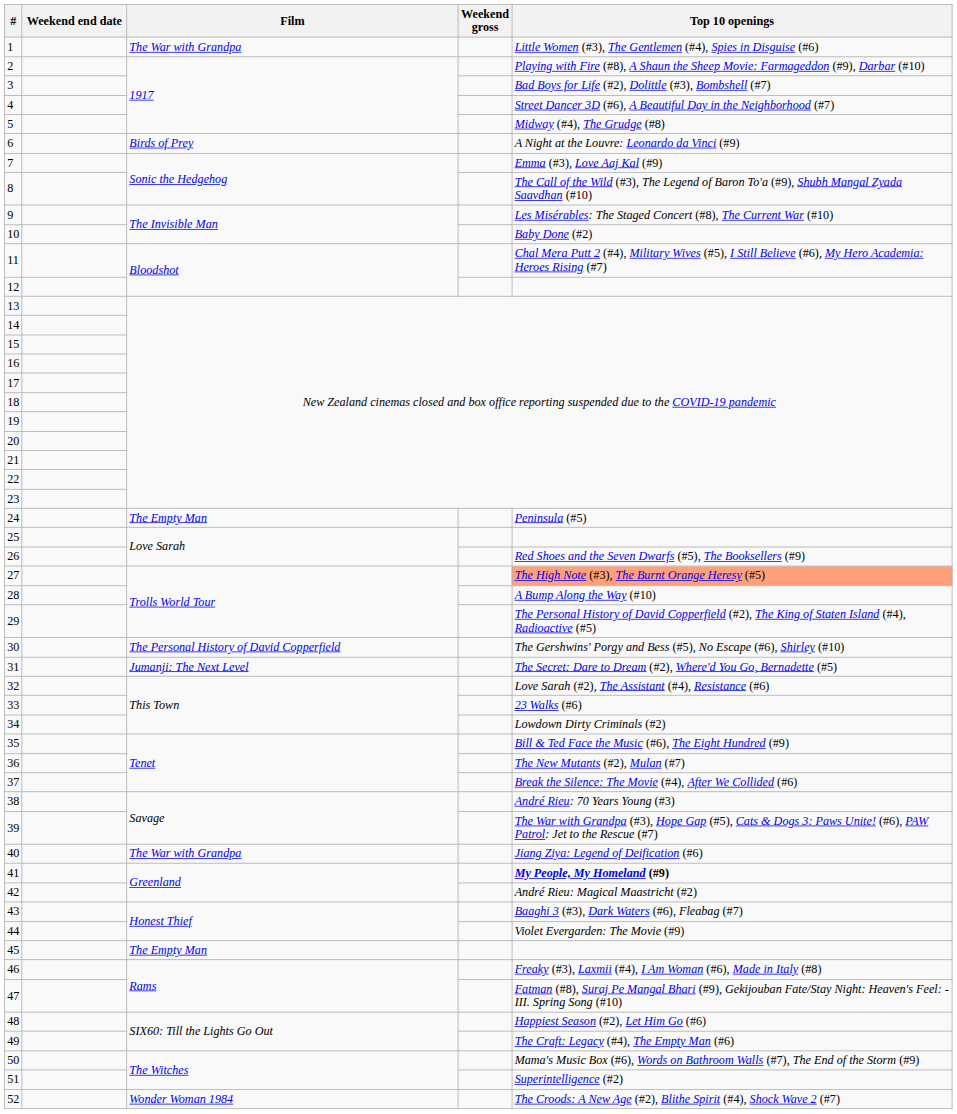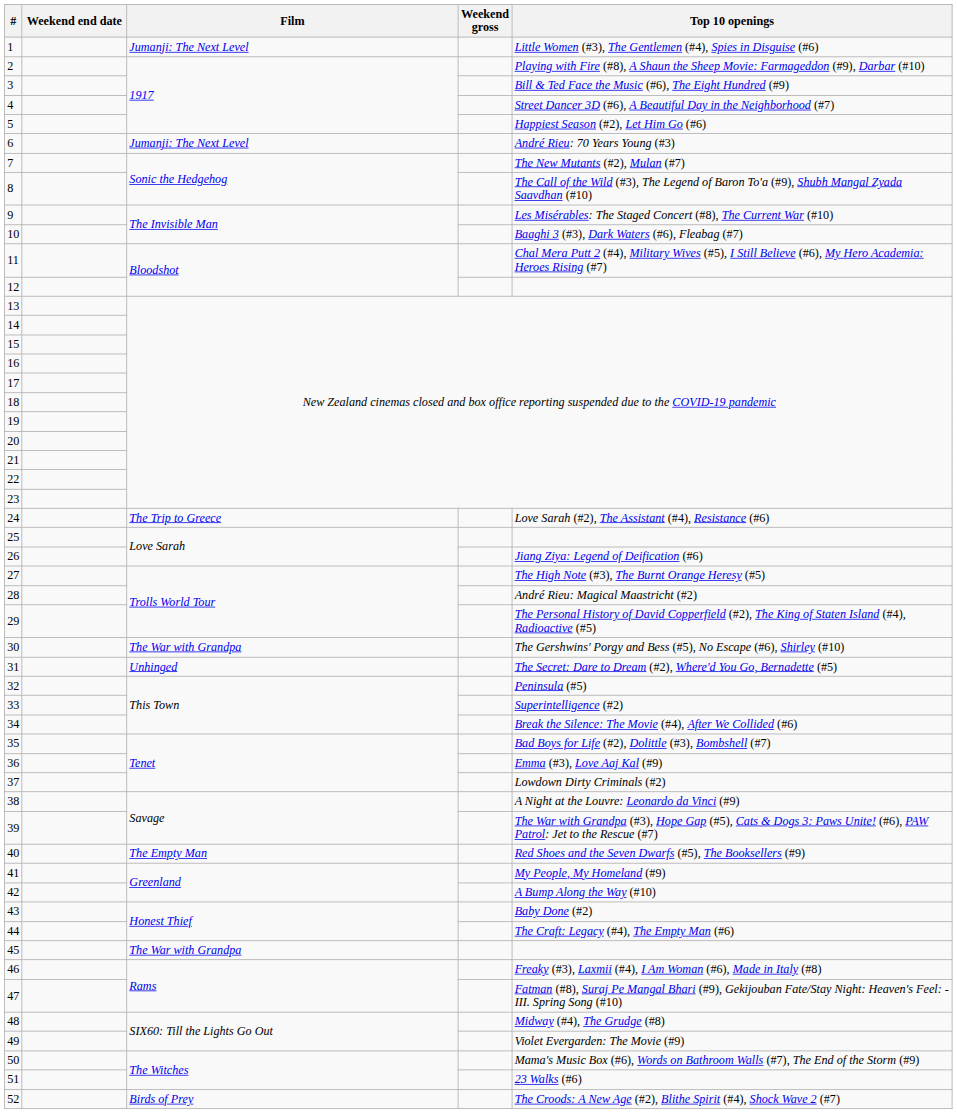1 | Film: The War with Grandpa -> Jumanji: The Next Level
3 | Top 10 openings: Bad Boys for Life (#2), Dolittle (#3), Bombshell (#7) -> Bill & Ted Face the Music (#6), The Eight Hundred (#9)
5 | Top 10 openings: Midway (#4), The Grudge (#8) -> Happiest Season (#2), Let Him Go (#6)
6 | Film: Birds of Prey -> Jumanji: The Next Level
6 | Top 10 openings: A Night at the Louvre: Leonardo da Vinci (#9) -> André Rieu: 70 Years Young (#3)
7 | Top 10 openings: Emma (#3), Love Aaj Kal (#9) -> The New Mutants (#2), Mulan (#7)
10 | Top 10 openings: Baby Done (#2) -> Baaghi 3 (#3), Dark Waters (#6), Fleabag (#7)
24 | Film: The Empty Man -> The Trip to Greece
24 | Top 10 openings: Peninsula (#5) -> Love Sarah (#2), The Assistant (#4), Resistance (#6)
26 | Top 10 openings: Red Shoes and the Seven Dwarfs (#5), The Booksellers (#9) -> Jiang Ziya: Legend of Deification (#6)
27 | Top 10 openings: lightsalmon background -> no background
28 | Top 10 openings: A Bump Along the Way (#10) -> André Rieu: Magical Maastricht (#2)
30 | Film: The Personal History of David Copperfield -> The War with Grandpa
31 | Film: Jumanji: The Next Level -> Unhinged
32 | Top 10 openings: Love Sarah (#2), The Assistant (#4), Resistance (#6) -> Peninsula (#5)
33 | Top 10 openings: 23 Walks (#6) -> Superintelligence (#2)
34 | Top 10 openings: Lowdown Dirty Criminals (#2) -> Break the Silence: The Movie (#4), After We Collided (#6)
35 | Top 10 openings: Bill & Ted Face the Music (#6), The Eight Hundred (#9) -> Bad Boys for Life (#2), Dolittle (#3), Bombshell (#7)
36 | Top 10 openings: The New Mutants (#2), Mulan (#7) -> Emma (#3), Love Aaj Kal (#9)
37 | Top 10 openings: Break the Silence: The Movie (#4), After We Collided (#6) -> Lowdown Dirty Criminals (#2)
38 | Top 10 openings: André Rieu: 70 Years Young (#3) -> A Night at the Louvre: Leonardo da Vinci (#9)
40 | Film: The War with Grandpa -> The Empty Man
40 | Top 10 openings: Jiang Ziya: Legend of Deification (#6) -> Red Shoes and the Seven Dwarfs (#5), The Booksellers (#9)
41 | Top 10 openings: bold -> normal
42 | Top 10 openings: André Rieu: Magical Maastricht (#2) -> A Bump Along the Way (#10)
43 | Top 10 openings: Baaghi 3 (#3), Dark Waters (#6), Fleabag (#7) -> Baby Done (#2)
44 | Top 10 openings: Violet Evergarden: The Movie (#9) -> The Craft: Legacy (#4), The Empty Man (#6)
45 | Film: The Empty Man -> The War with Grandpa
48 | Top 10 openings: Happiest Season (#2), Let Him Go (#6) -> Midway (#4), The Grudge (#8)
49 | Top 10 openings: The Craft: Legacy (#4), The Empty Man (#6) -> Violet Evergarden: The Movie (#9)
51 | Top 10 openings: Superintelligence (#2) -> 23 Walks (#6)
52 | Film: Wonder Woman 1984 -> Birds of Prey
